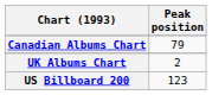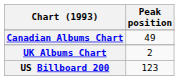Canadian Albums Chart | Peak position: 79 -> 49
